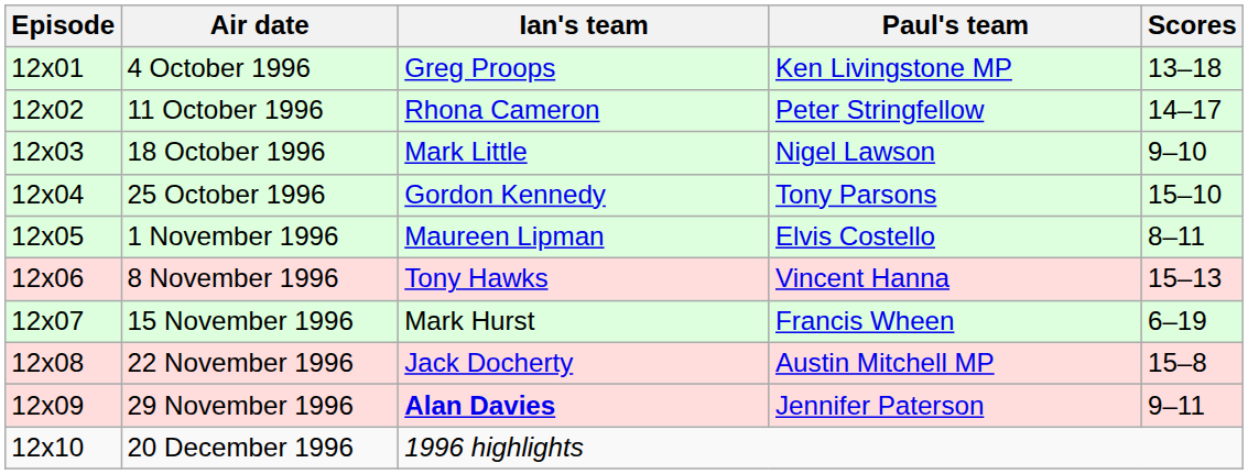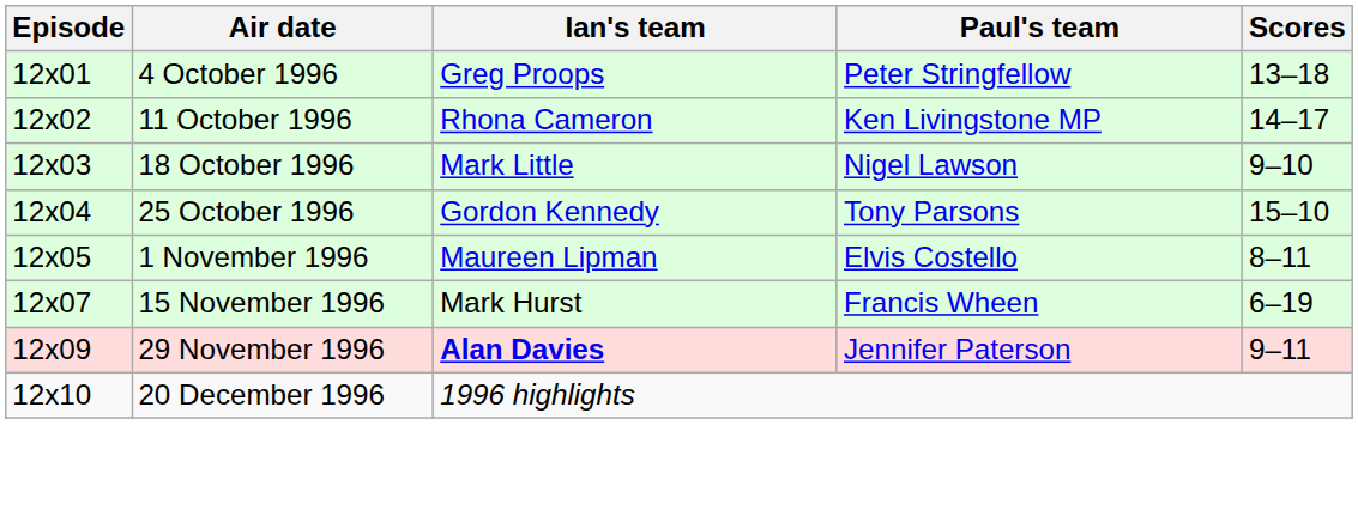4 October 1996 | Paul's team: Ken Livingstone MP -> Peter Stringfellow
11 October 1996 | Paul's team: Peter Stringfellow -> Ken Livingstone MP
- row: 12x06 | 8 November 1996 | Tony Hawks | Vincent Hanna | 15–13
- row: 12x08 | 22 November 1996 | Jack Docherty | Austin Mitchell MP | 15–8
